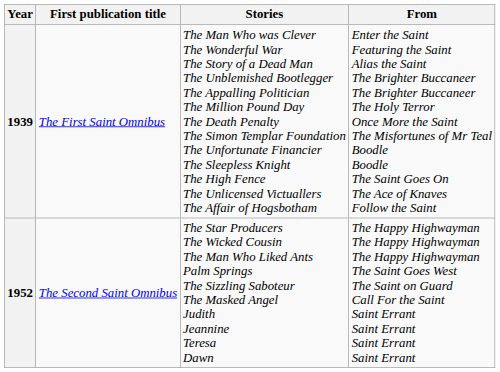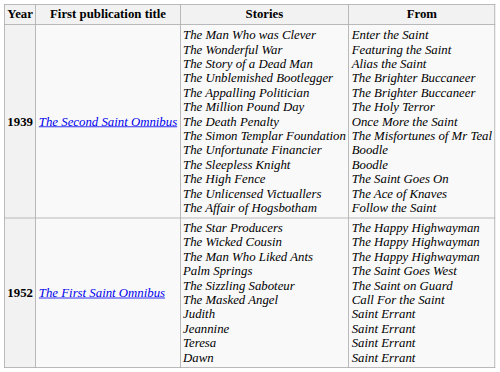1939 | First publication title: The First Saint Omnibus -> The Second Saint Omnibus
1952 | First publication title: The Second Saint Omnibus -> The First Saint Omnibus
